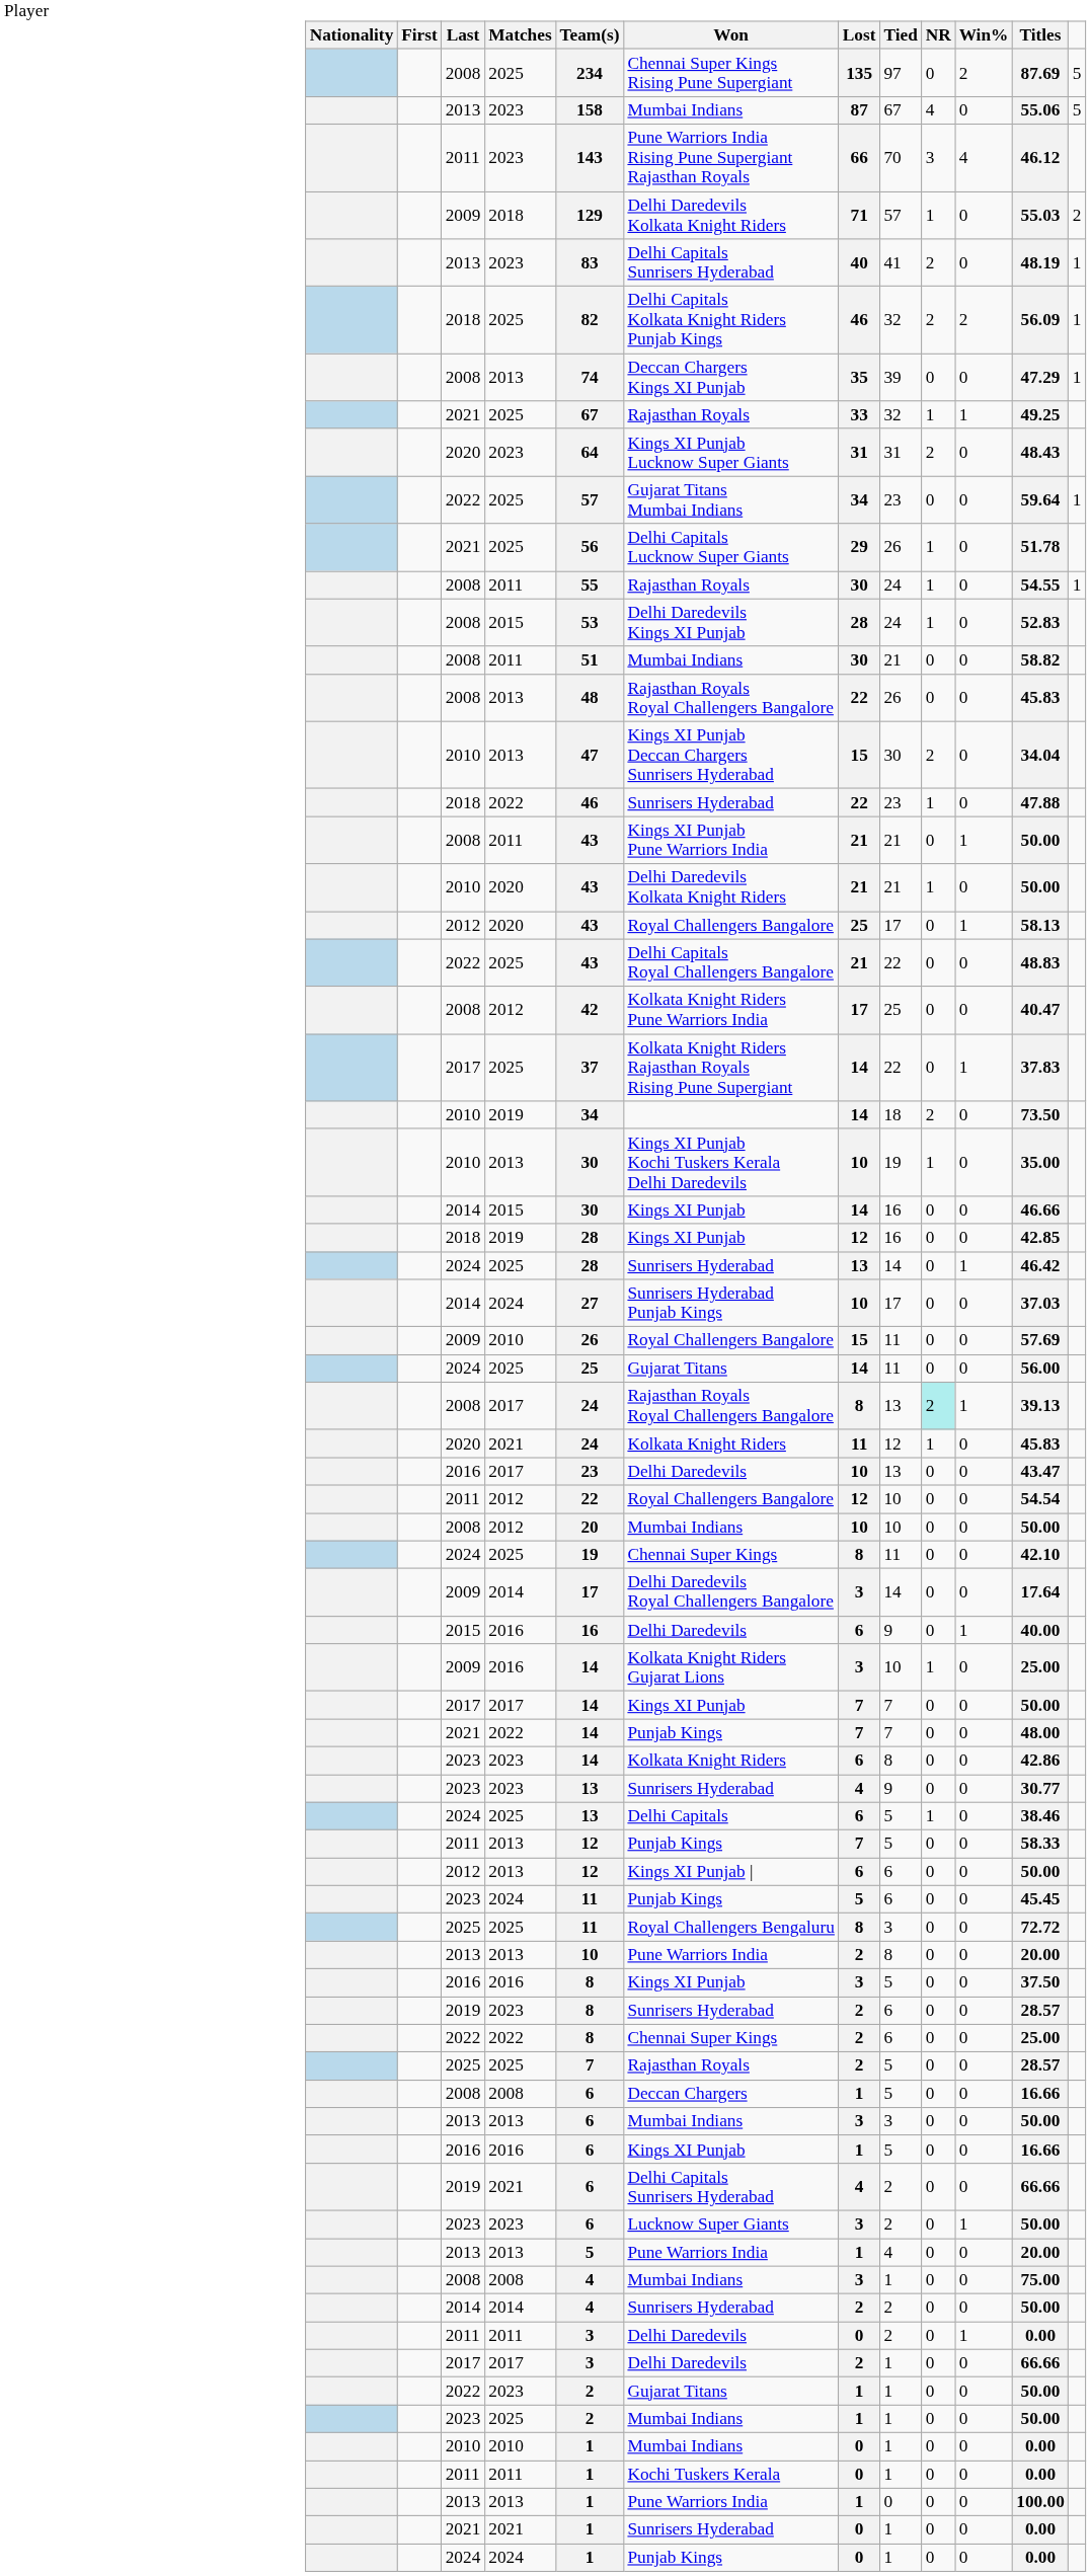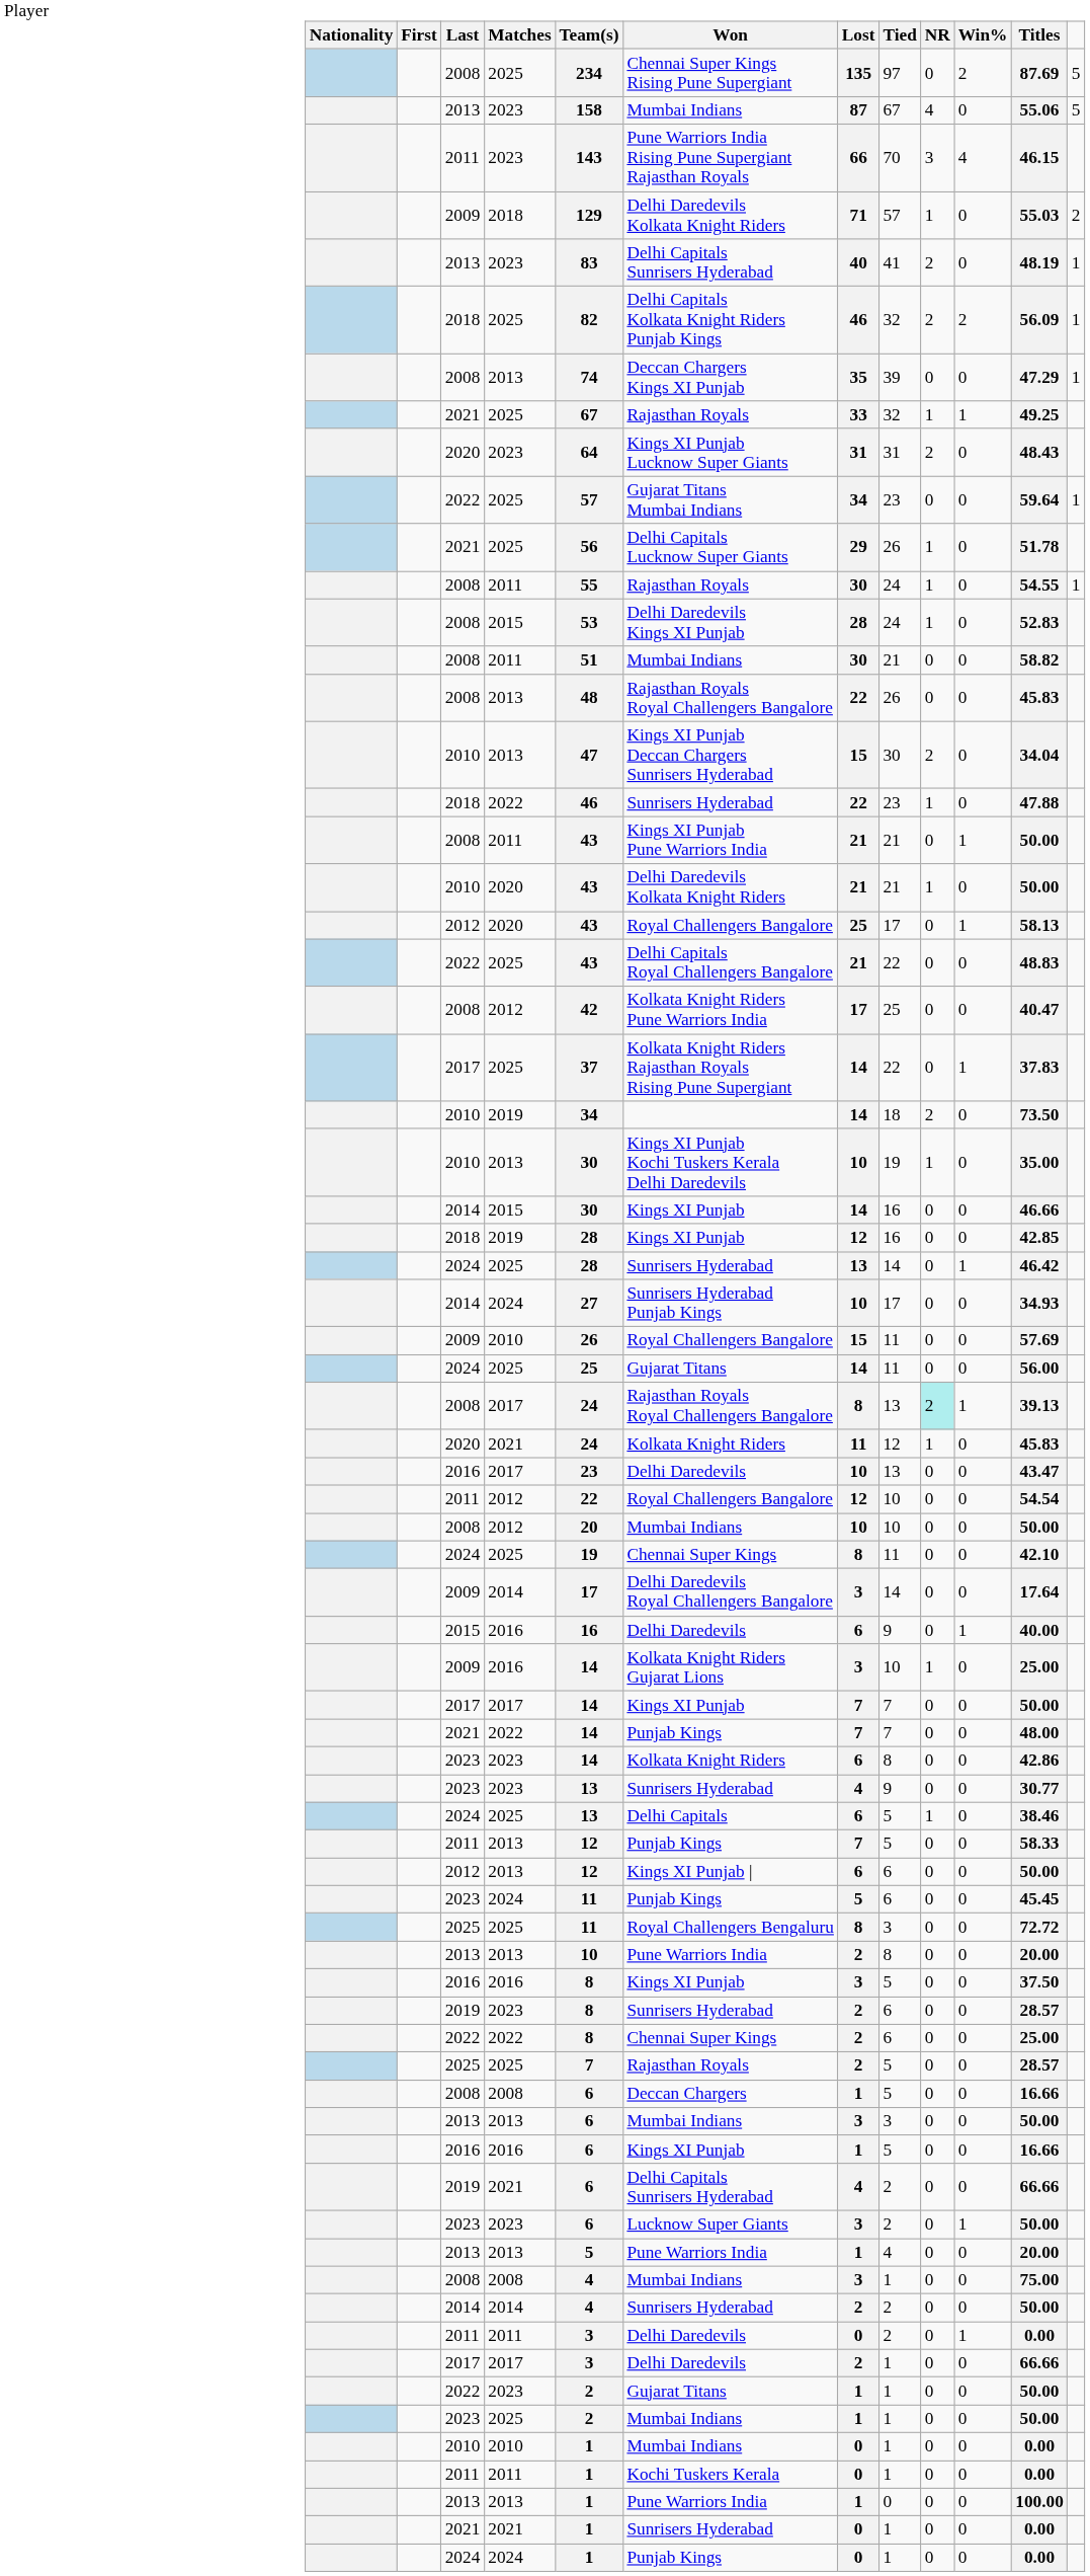2011 / 2023 | Win%: 46.12 -> 46.15
2014 / 2024 | Win%: 37.03 -> 34.93
